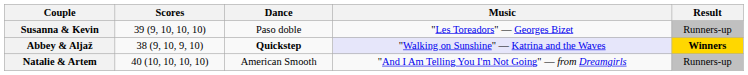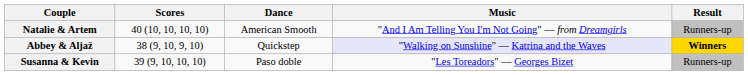rows swapped: Susanna & Kevin <-> Natalie & Artem
Abbey & Aljaž | Dance: bold -> normal
